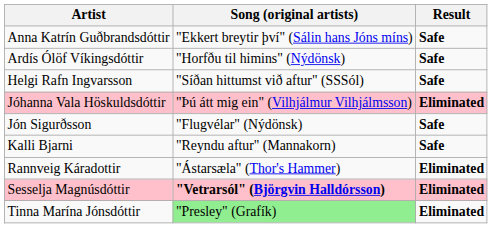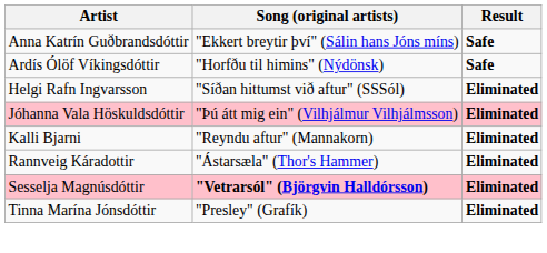Helgi Rafn Ingvarsson | Result: Safe -> Eliminated
- row: Jón Sigurðsson | "Flugvélar" (Nýdönsk) | Safe
Kalli Bjarni | Result: Safe -> Eliminated
Tinna Marína Jónsdóttir | Song (original artists): lightgreen background -> no background
